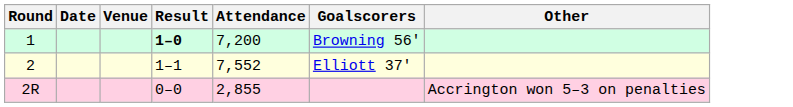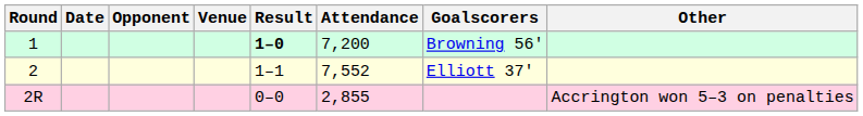+ column: Opponent
